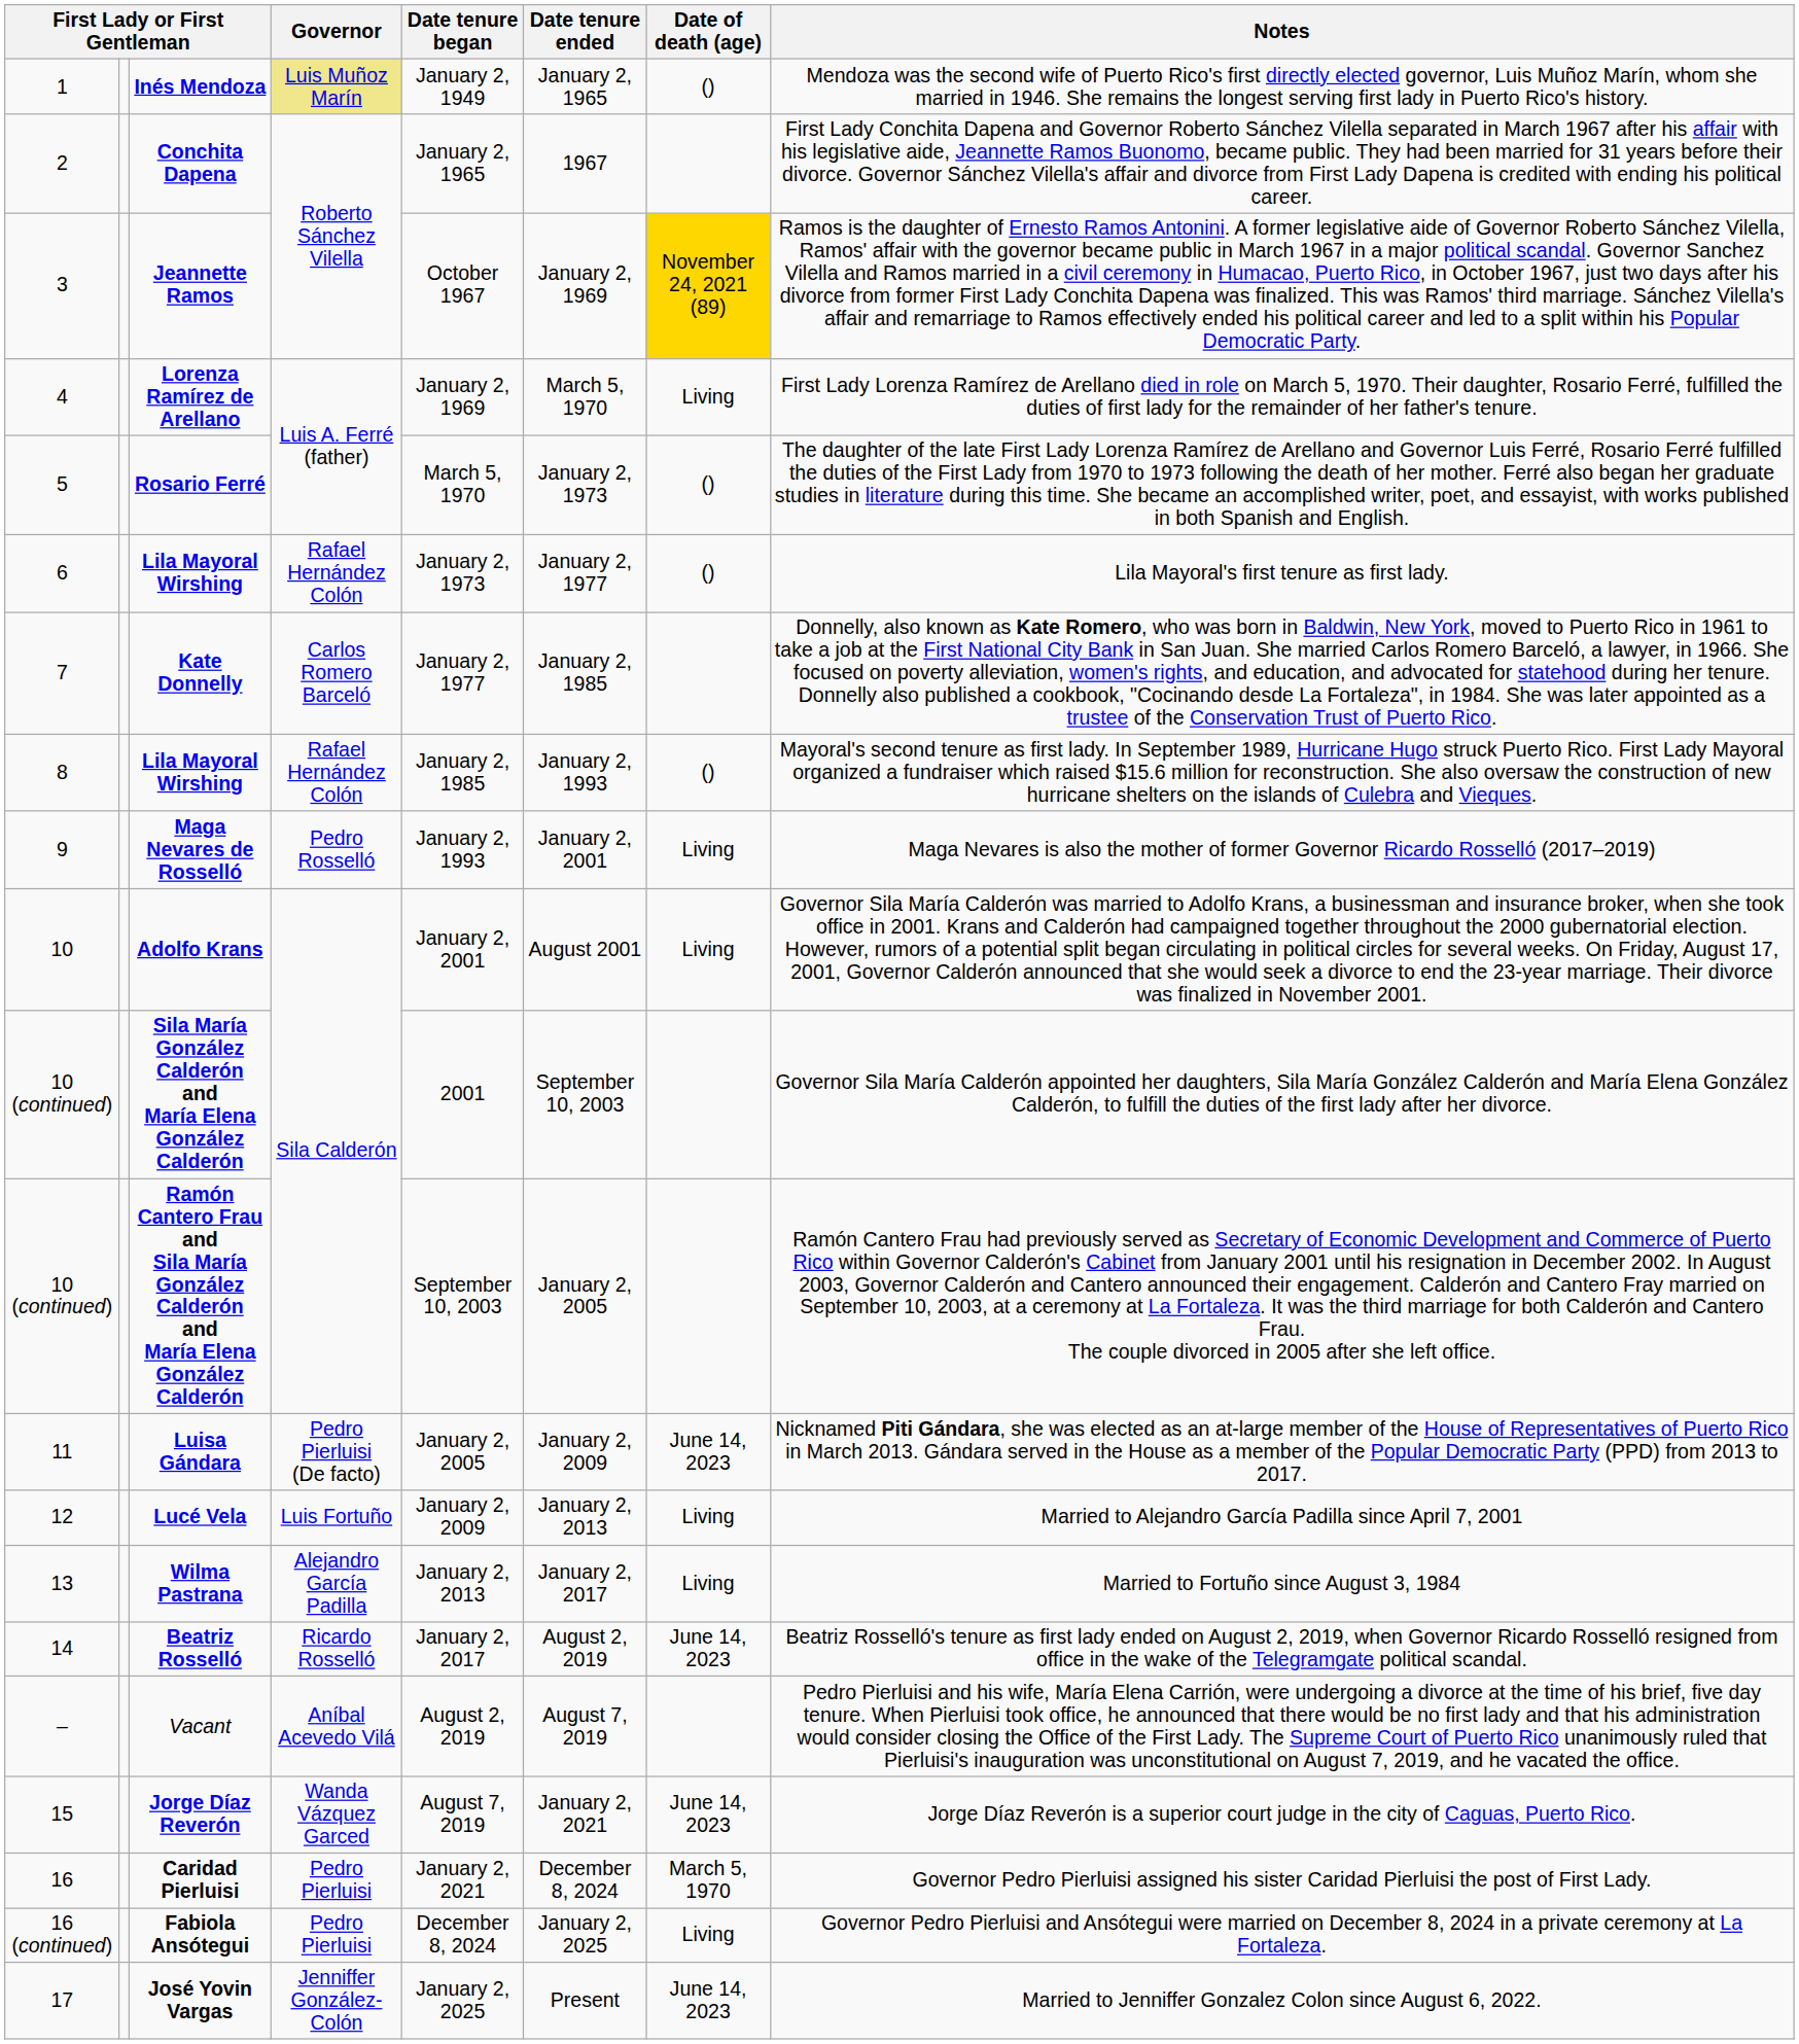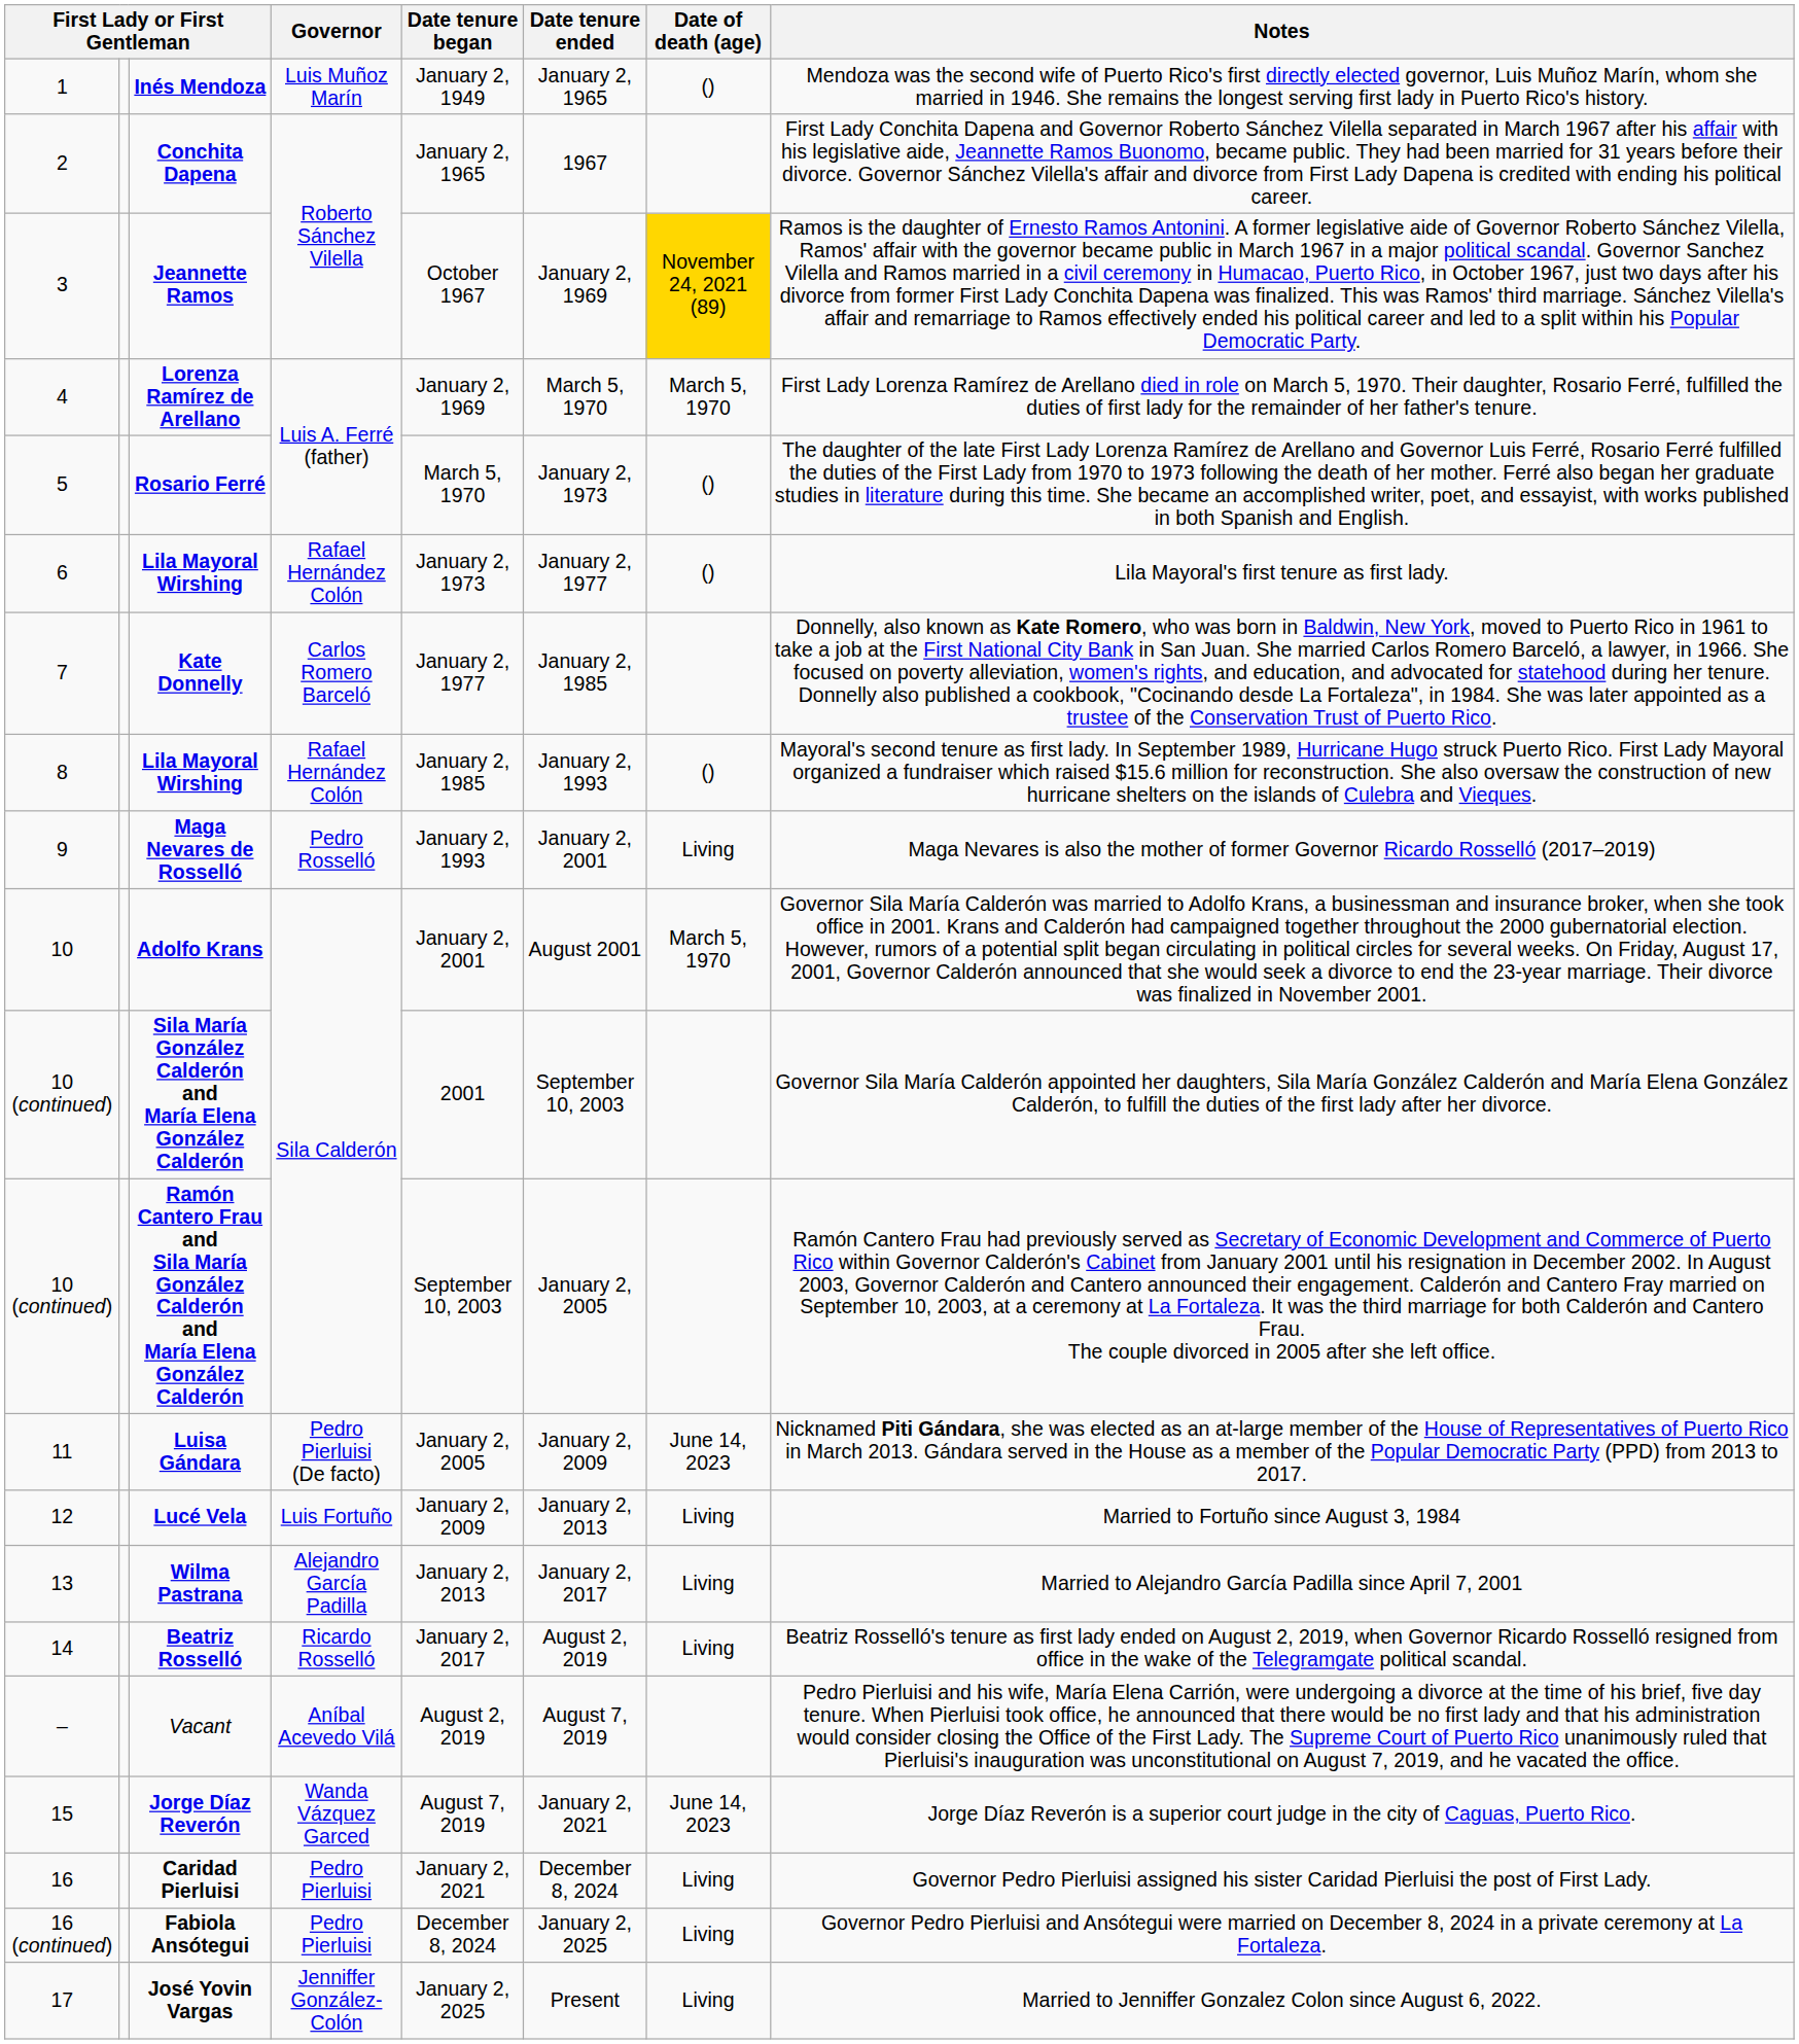Inés Mendoza | Governor: khaki background -> no background
Lorenza Ramírez de Arellano | Date of death (age): Living -> March 5, 1970
Adolfo Krans | Date of death (age): Living -> March 5, 1970
Lucé Vela | Notes: Married to Alejandro García Padilla since April 7, 2001 -> Married to Fortuño since August 3, 1984
Wilma Pastrana | Notes: Married to Fortuño since August 3, 1984 -> Married to Alejandro García Padilla since April 7, 2001
Beatriz Rosselló | Date of death (age): June 14, 2023 -> Living
Caridad Pierluisi | Date of death (age): March 5, 1970 -> Living
José Yovin Vargas | Date of death (age): June 14, 2023 -> Living
